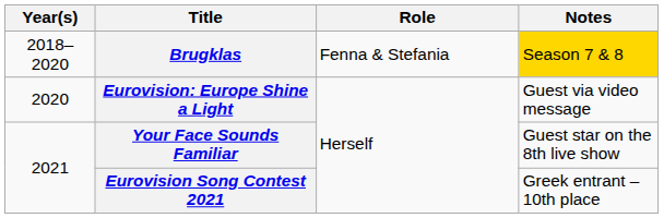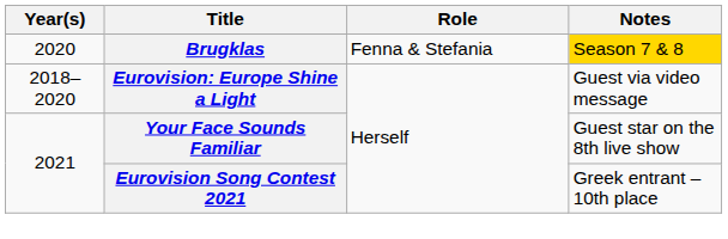Brugklas | Year(s): 2018–2020 -> 2020
Eurovision: Europe Shine a Light | Year(s): 2020 -> 2018–2020
